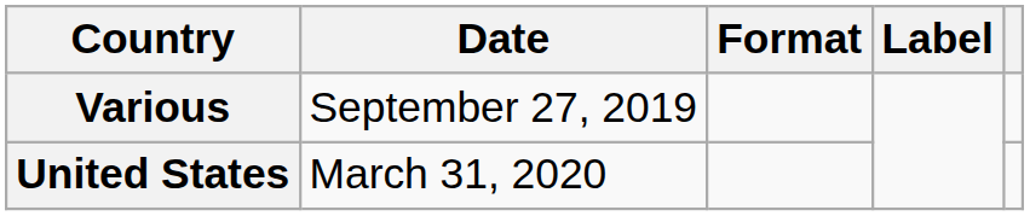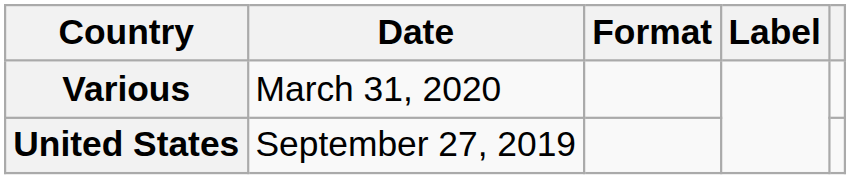Various | Date: September 27, 2019 -> March 31, 2020
United States | Date: March 31, 2020 -> September 27, 2019
